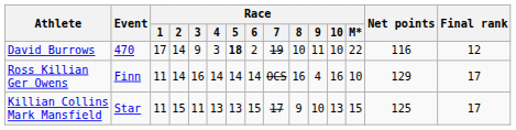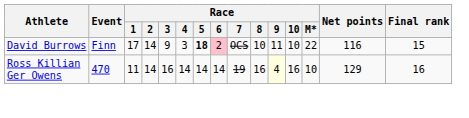David Burrows | Event: 470 -> Finn
David Burrows | Race / 6: no background -> pink background
David Burrows | Race / 7: 19 -> OCS
David Burrows | Final rank: 12 -> 15
Ross Killian Ger Owens | Event: Finn -> 470
Ross Killian Ger Owens | Race / 7: OCS -> 19
Ross Killian Ger Owens | Race / 9: no background -> lightyellow background
Ross Killian Ger Owens | Final rank: 17 -> 16
- row: Killian Collins Mark Mansfield | Star | 11 | 15 | 11 | 13 | 13 | 15 | 17 | 9 | 10 | 13 | 15 | 125 | 17
